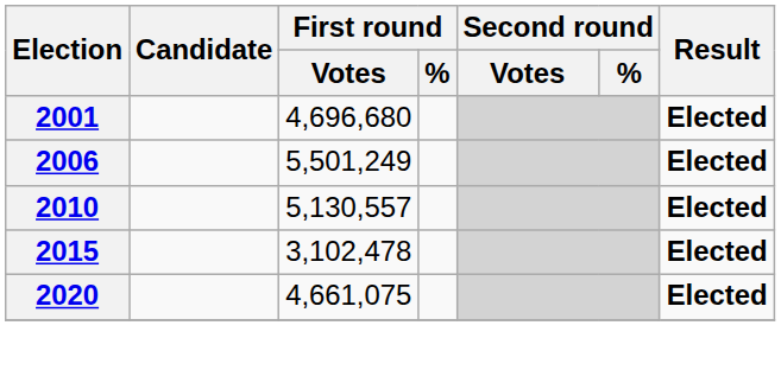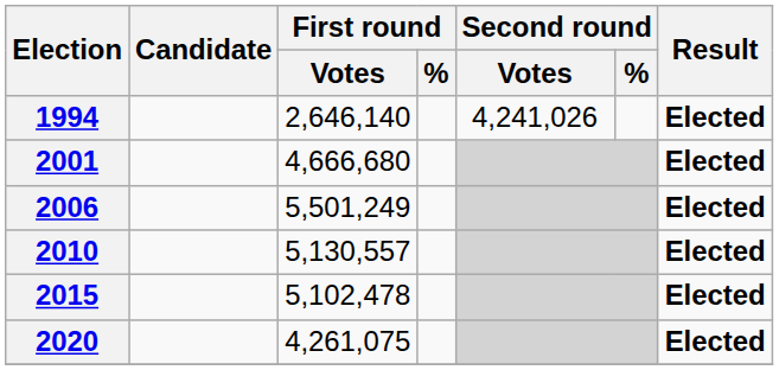+ row: 1994 | 2,646,140 | 4,241,026 | Elected
2001 | First round / Votes: 4,696,680 -> 4,666,680
2015 | First round / Votes: 3,102,478 -> 5,102,478
2020 | First round / Votes: 4,661,075 -> 4,261,075
